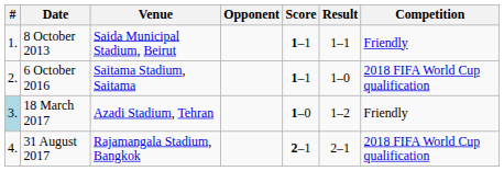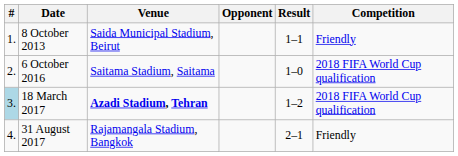- column: Score | 1–1 | 1–1 | 1–0 | 2–1
18 March 2017 | Venue: normal -> bold
18 March 2017 | Competition: Friendly -> 2018 FIFA World Cup qualification
31 August 2017 | Competition: 2018 FIFA World Cup qualification -> Friendly
